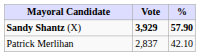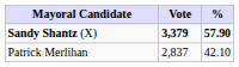Sandy Shantz (X) | Vote: 3,929 -> 3,379
